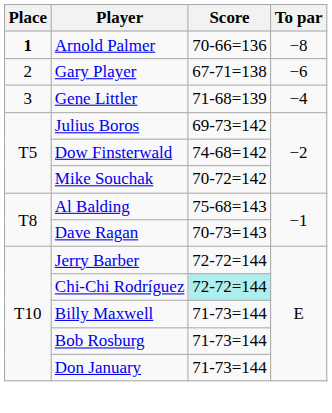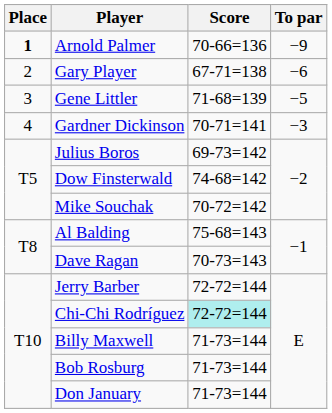Arnold Palmer | To par: −8 -> −9
Gene Littler | To par: −4 -> −5
+ row: 4 | Gardner Dickinson | 70-71=141 | −3
